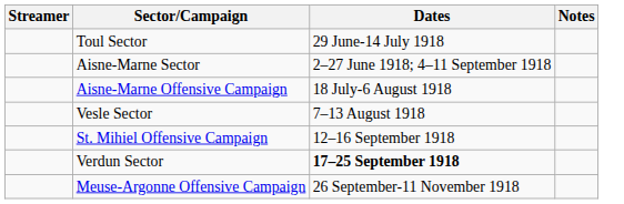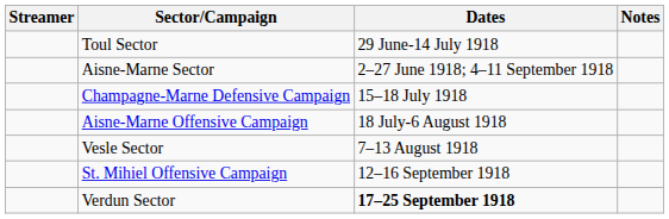+ row: Champagne-Marne Defensive Campaign | 15–18 July 1918
- row: Meuse-Argonne Offensive Campaign | 26 September-11 November 1918
